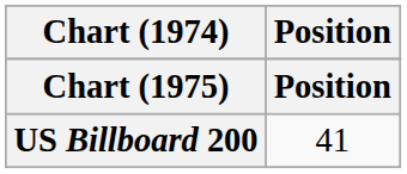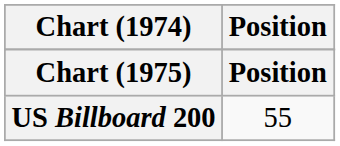US Billboard 200 | Position: 41 -> 55
